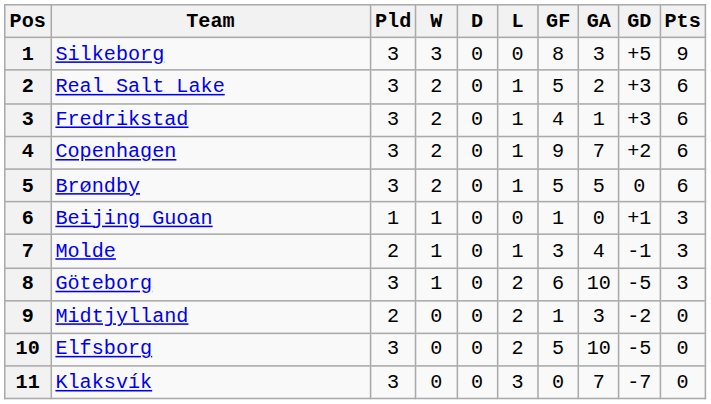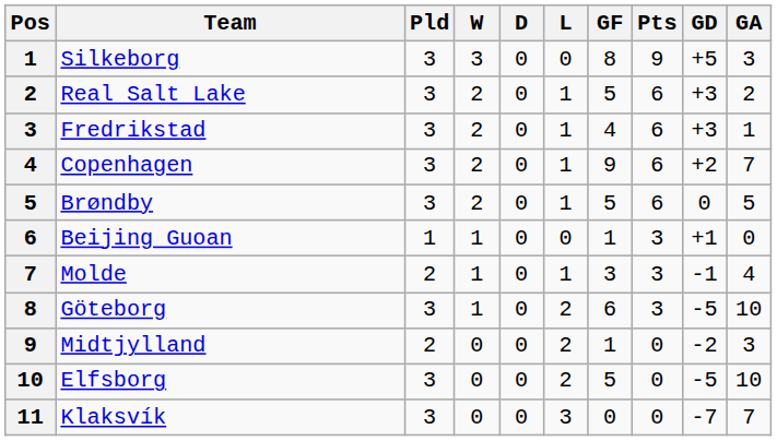columns swapped: GA <-> Pts
